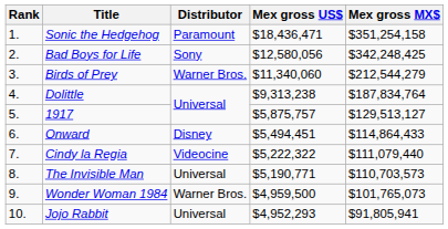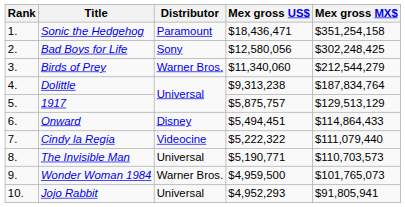Bad Boys for Life | Mex gross MX$: $342,248,425 -> $302,248,425
1917 | Mex gross MX$: $129,513,127 -> $129,513,129
